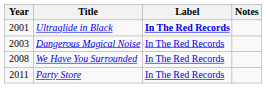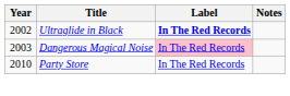Ultraglide in Black | Year: 2001 -> 2002
Dangerous Magical Noise | Label: no background -> pink background
- row: 2008 | We Have You Surrounded | In The Red Records
Party Store | Year: 2011 -> 2010
